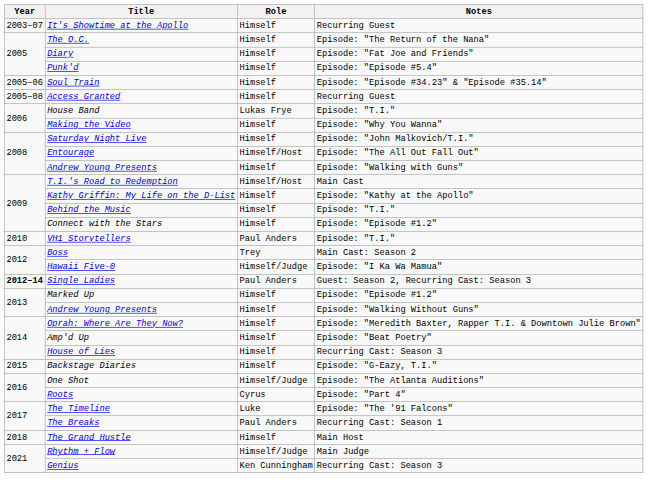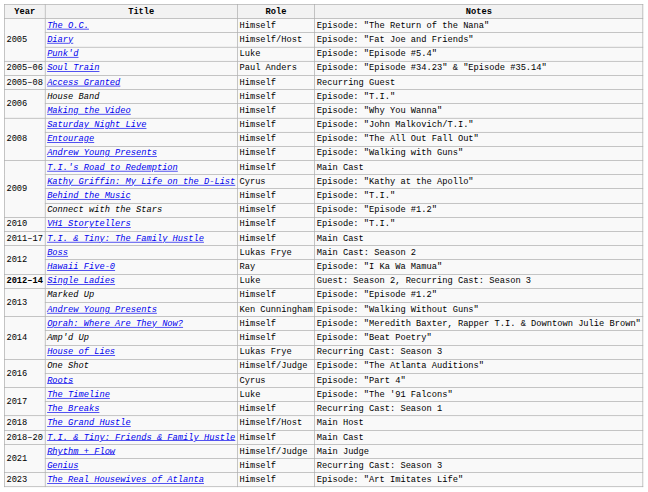- row: 2003–07 | It's Showtime at the Apollo | Himself | Recurring Guest
Diary | Role: Himself -> Himself/Host
Punk'd | Role: Himself -> Luke
Soul Train | Role: Himself -> Paul Anders
House Band | Role: Lukas Frye -> Himself
Entourage | Role: Himself/Host -> Himself
T.I.'s Road to Redemption | Role: Himself/Host -> Himself
Kathy Griffin: My Life on the D-List | Role: Himself -> Cyrus
VH1 Storytellers | Role: Paul Anders -> Himself
+ row: 2011–17 | T.I. & Tiny: The Family Hustle | Himself | Main Cast
Boss | Role: Trey -> Lukas Frye
Hawaii Five-0 | Role: Himself/Judge -> Ray
Single Ladies | Role: Paul Anders -> Luke
Andrew Young Presents / Episode: "Walking Without Guns" | Role: Himself -> Ken Cunningham
House of Lies | Role: Himself -> Lukas Frye
- row: 2015 | Backstage Diaries | Himself | Episode: "G-Eazy, T.I."
The Breaks | Role: Paul Anders -> Himself
The Grand Hustle | Role: Himself -> Himself/Host
+ row: 2018–20 | T.I. & Tiny: Friends & Family Hustle | Himself | Main Cast
Genius | Role: Ken Cunningham -> Himself
+ row: 2023 | The Real Housewives of Atlanta | Himself | Episode: "Art Imitates Life"
